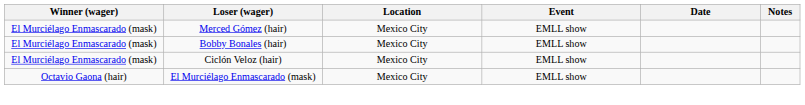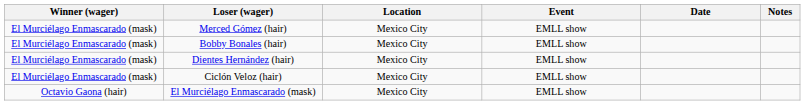+ row: El Murciélago Enmascarado (mask) | Dientes Hernández (hair) | Mexico City | EMLL show
